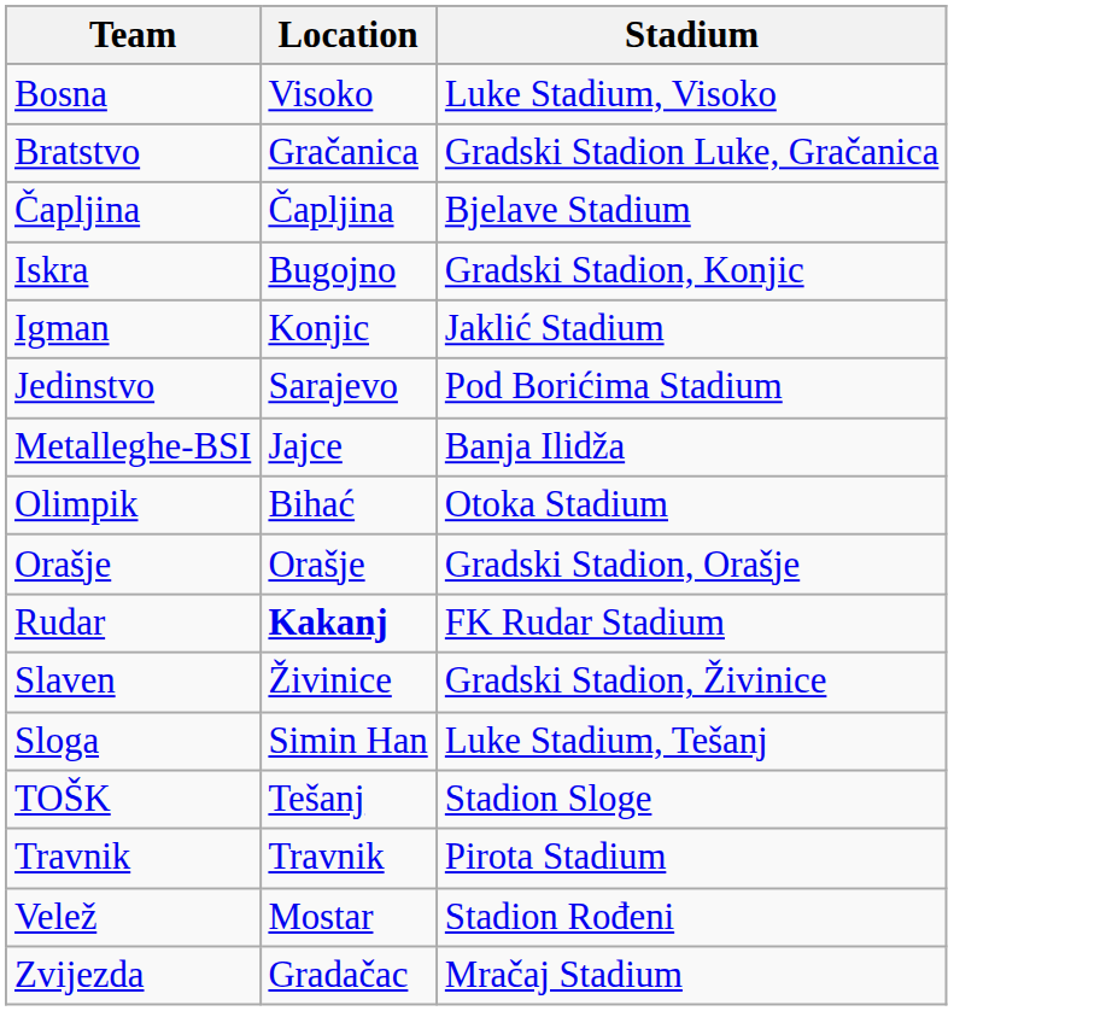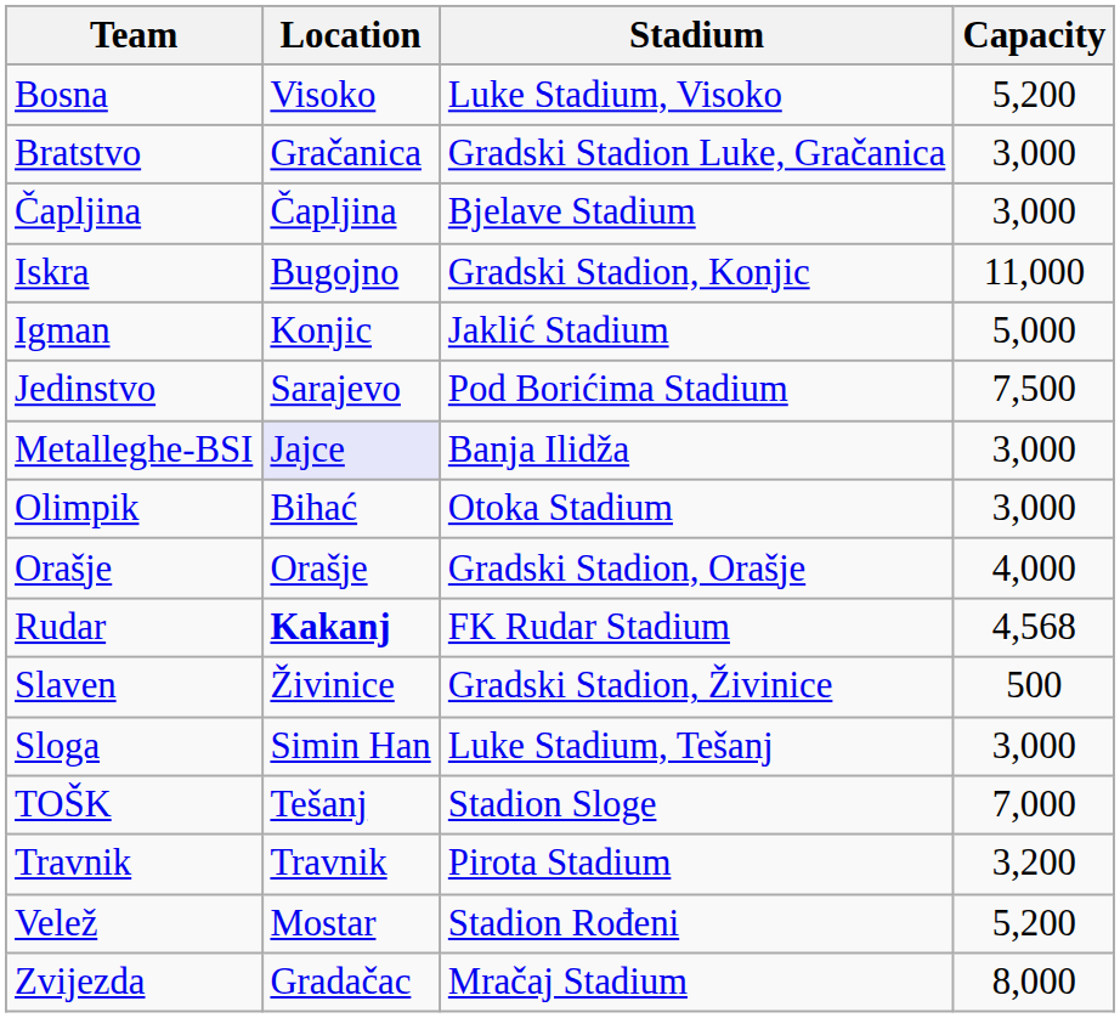+ column: Capacity | 5,200 | 3,000 | 3,000 | 11,000 | 5,000 | 7,500 | 3,000 | 3,000 | 4,000 | 4,568 | 500 | 3,000 | 7,000 | 3,200 | 5,200 | 8,000
Metalleghe-BSI | Location: no background -> lavender background
